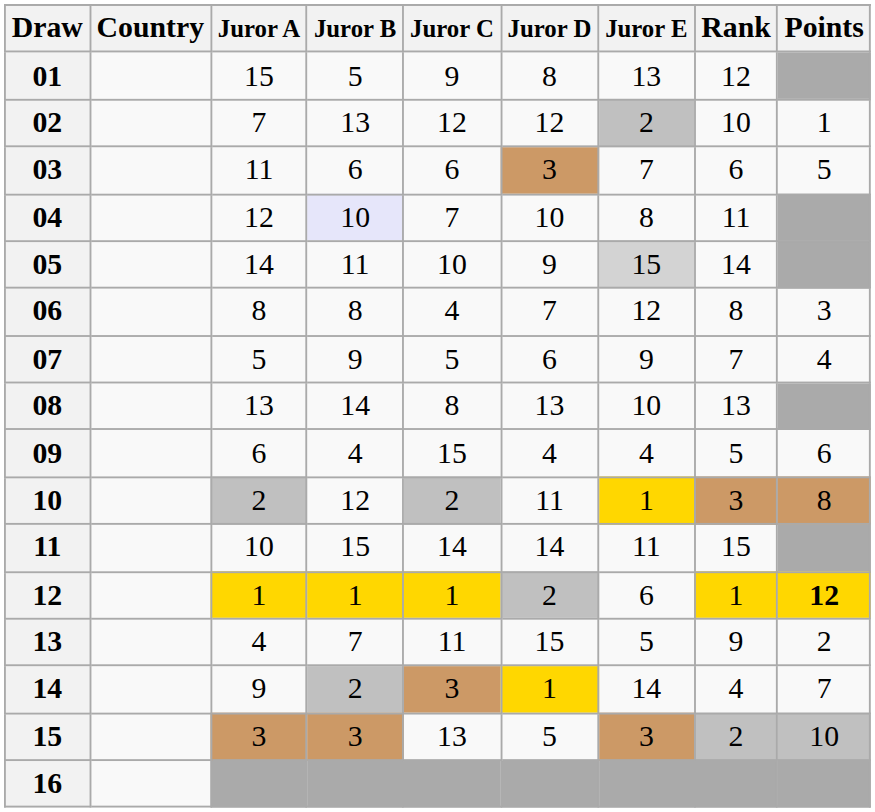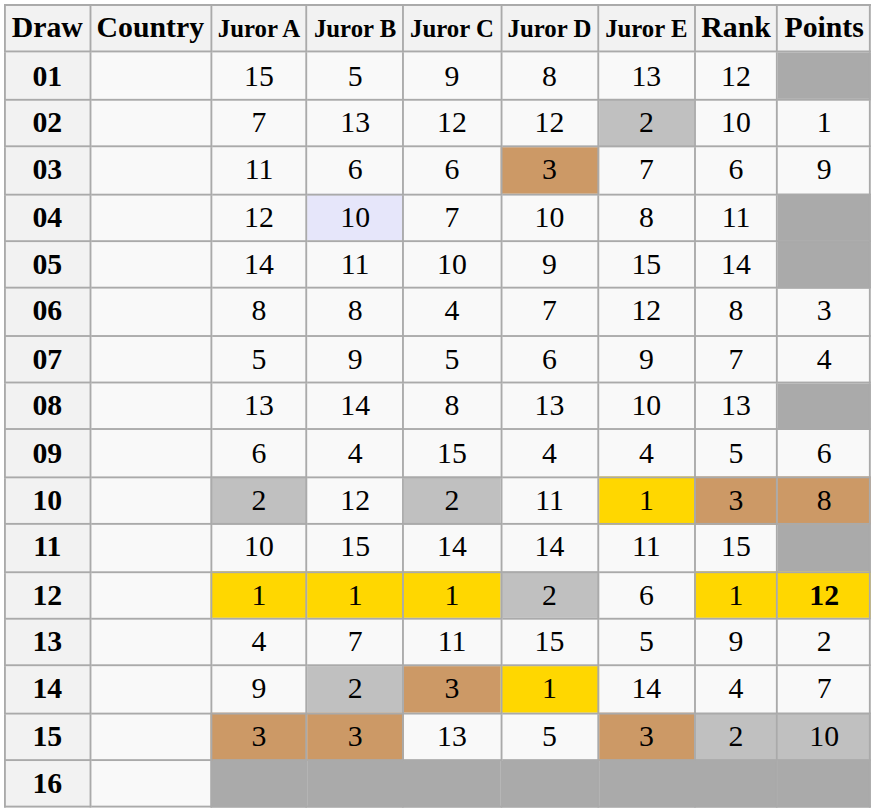03 | Points: 5 -> 9
05 | Juror E: lightgrey background -> no background
